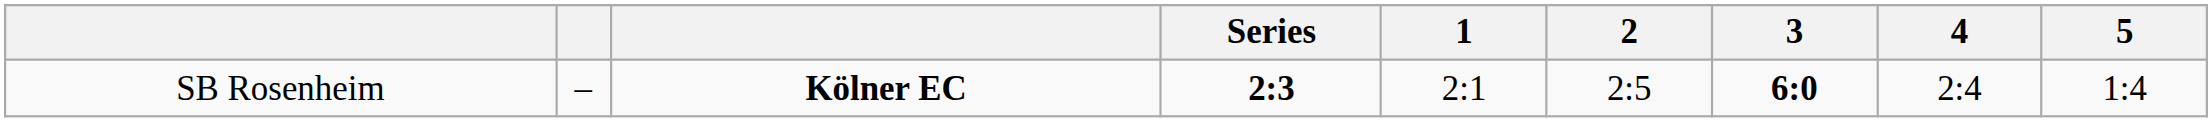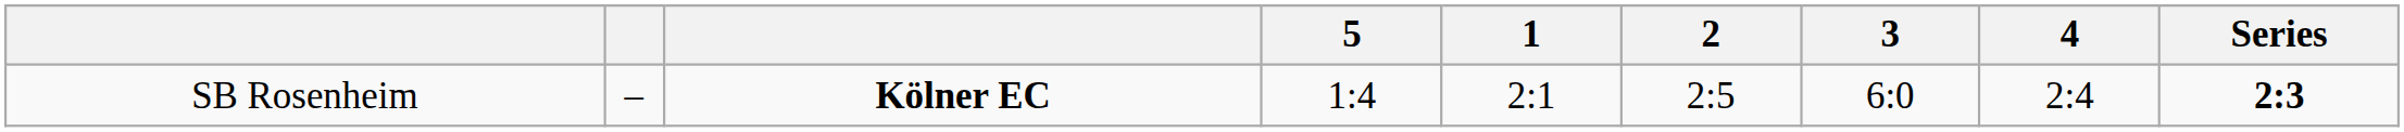columns swapped: Series <-> 5
SB Rosenheim | 3: bold -> normal
